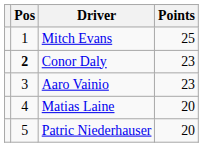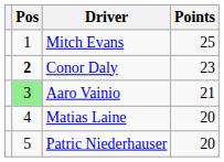Aaro Vainio | Pos: no background -> lightgreen background
Aaro Vainio | Points: 23 -> 21
